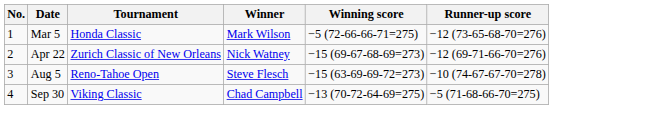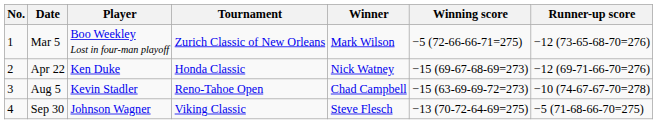+ column: Player | Boo Weekley Lost in four-man playoff | Ken Duke | Kevin Stadler | Johnson Wagner
Mar 5 | Tournament: Honda Classic -> Zurich Classic of New Orleans
Apr 22 | Tournament: Zurich Classic of New Orleans -> Honda Classic
Aug 5 | Winner: Steve Flesch -> Chad Campbell
Sep 30 | Winner: Chad Campbell -> Steve Flesch
